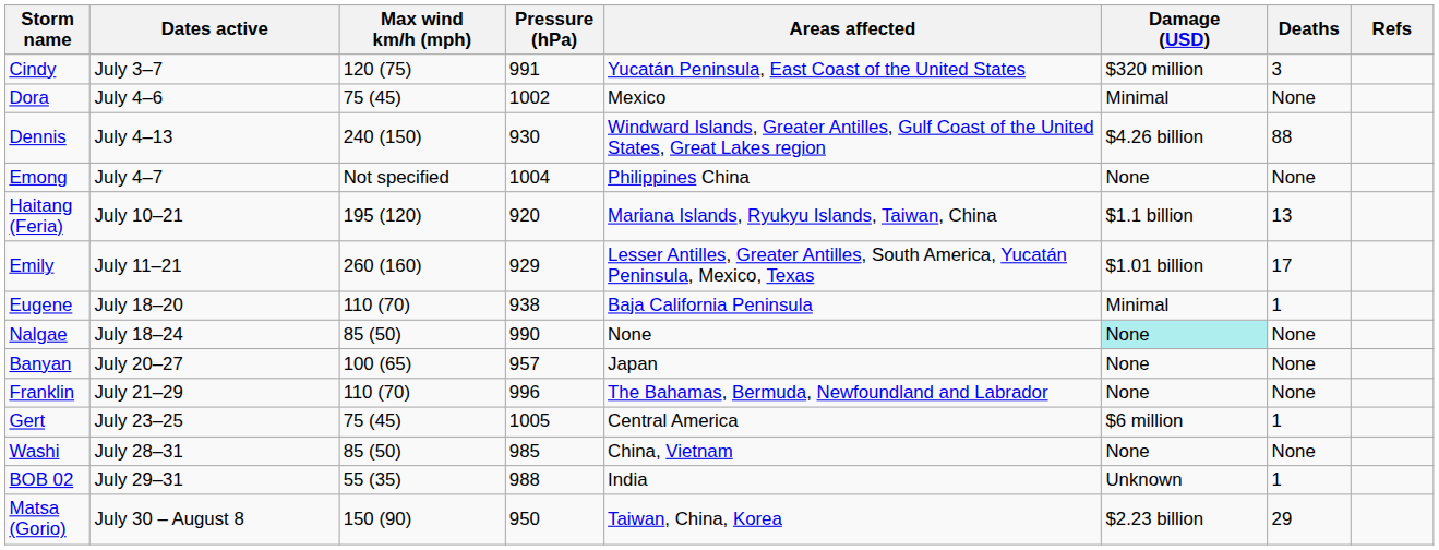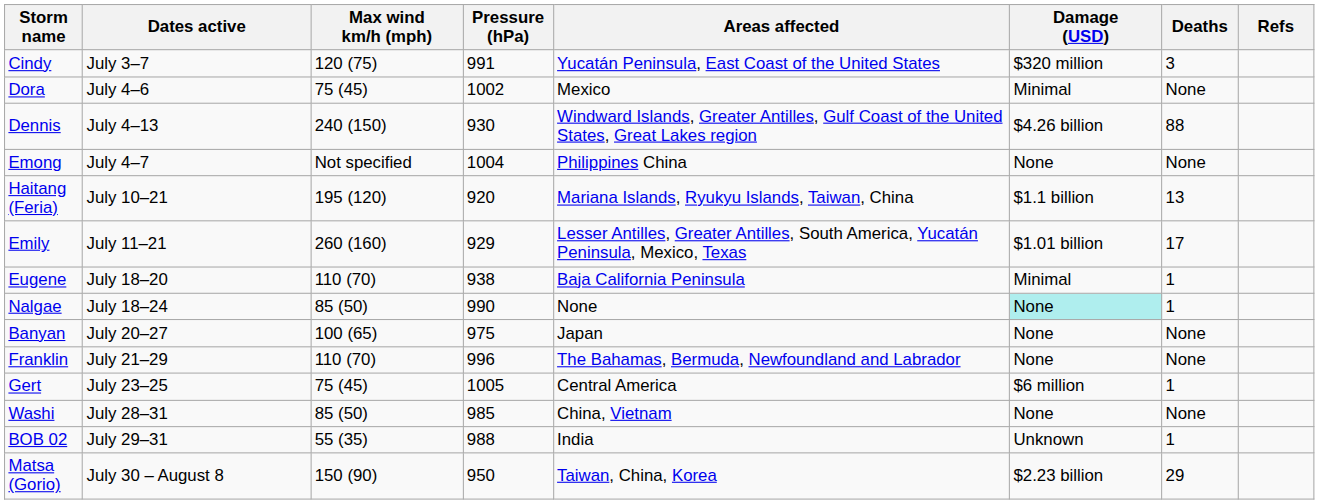Nalgae | Deaths: None -> 1
Banyan | Pressure (hPa): 957 -> 975
